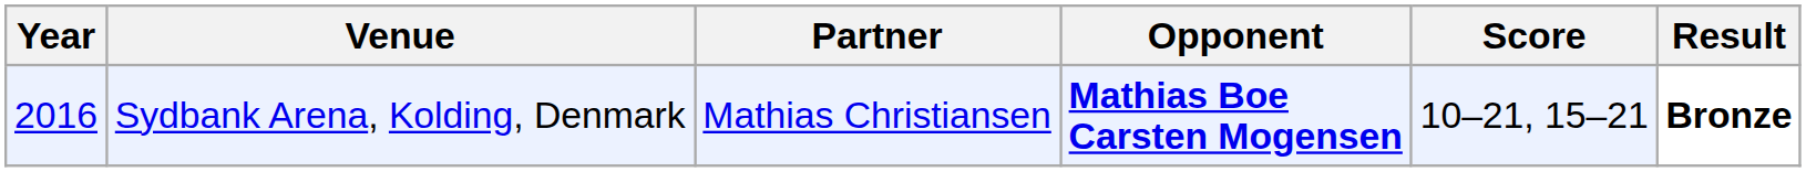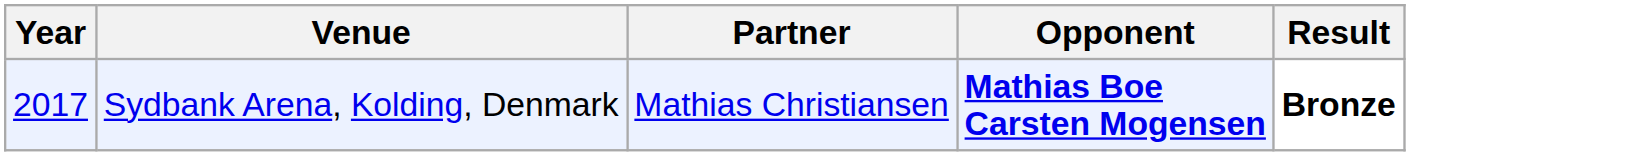- column: Score | 10–21, 15–21
Sydbank Arena, Kolding, Denmark | Year: 2016 -> 2017
